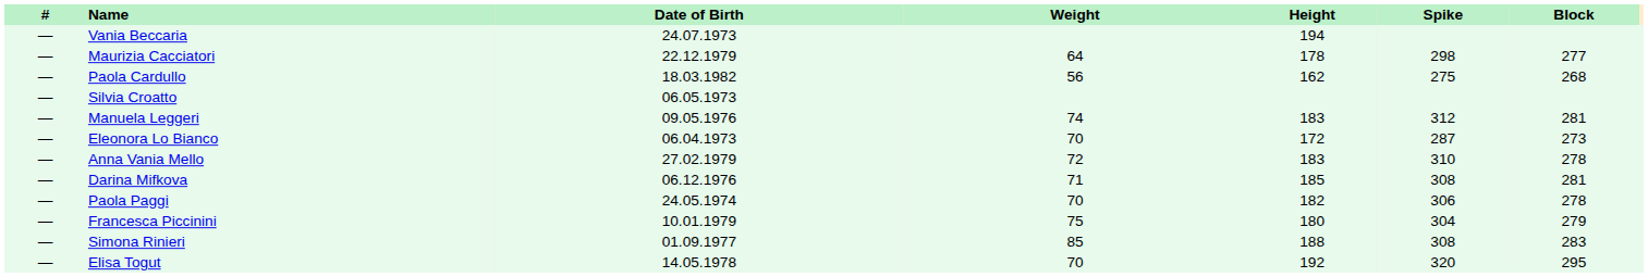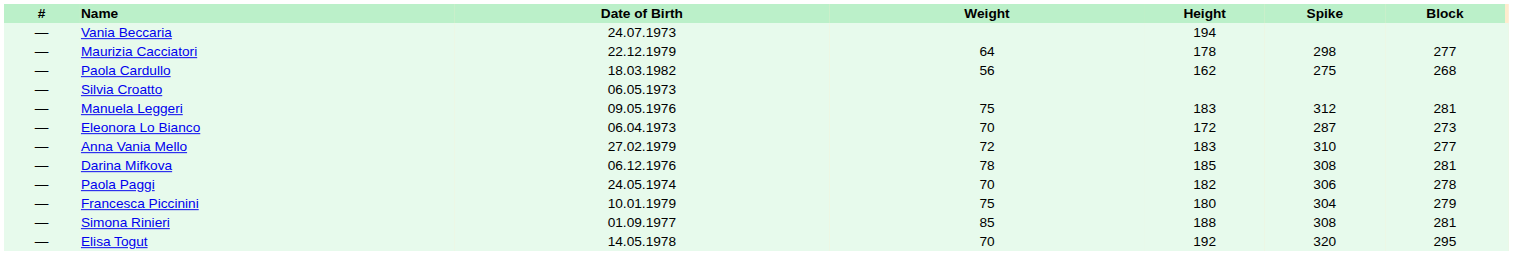Manuela Leggeri | Weight: 74 -> 75
Anna Vania Mello | Block: 278 -> 277
Darina Mifkova | Weight: 71 -> 78
Simona Rinieri | Block: 283 -> 281
